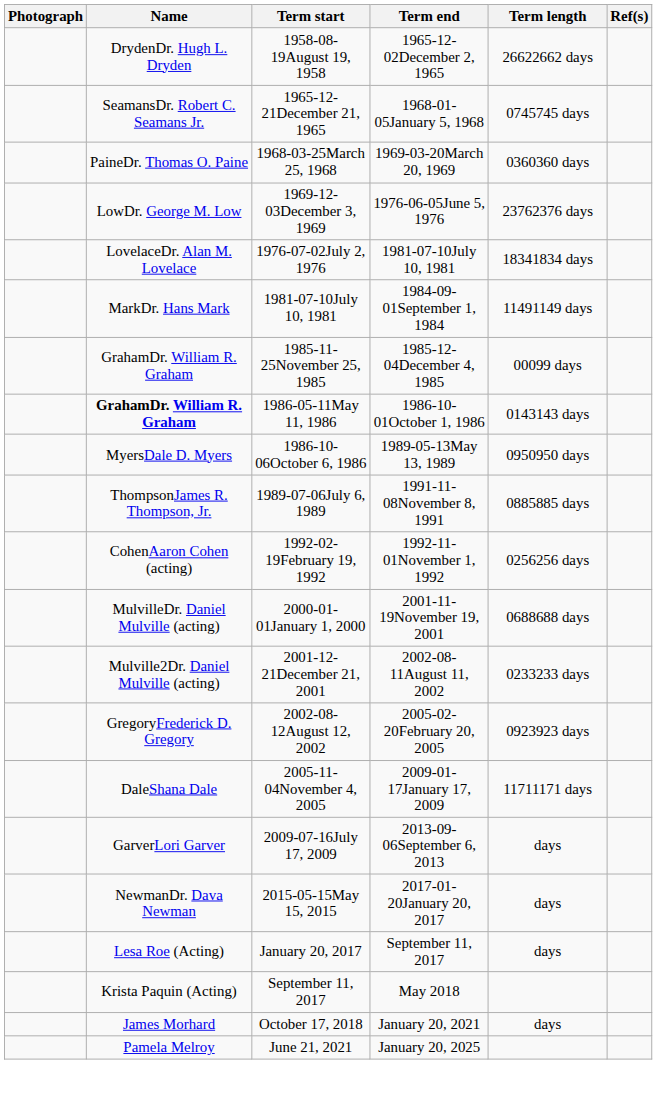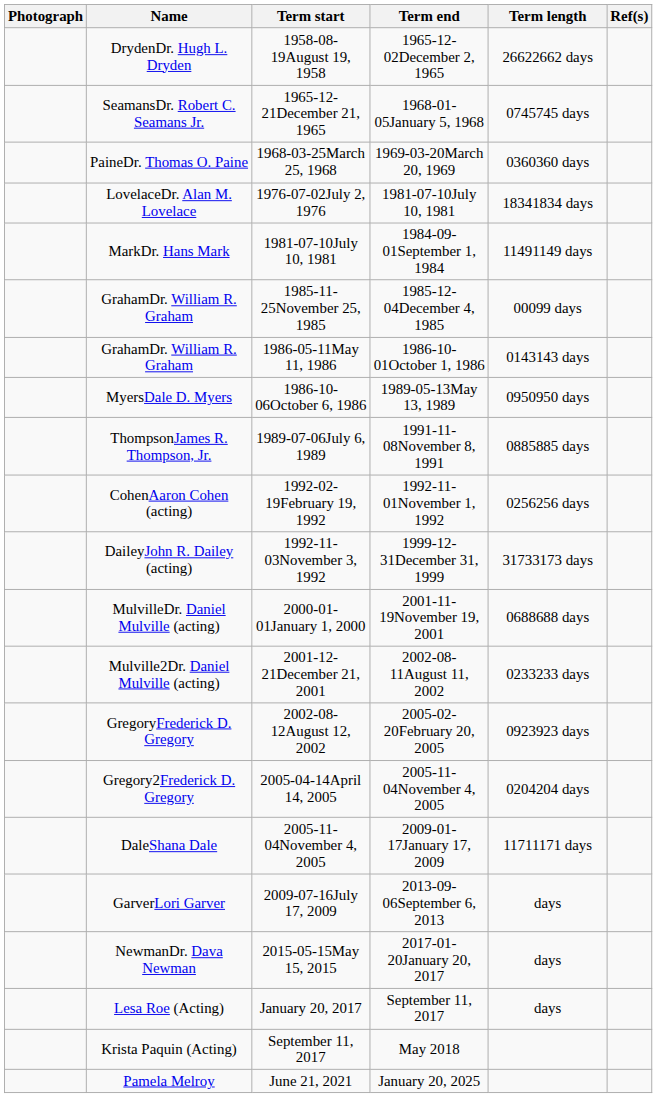- row: LowDr. George M. Low | 1969-12-03December 3, 1969 | 1976-06-05June 5, 1976 | 23762376 days
1986-05-11May 11, 1986 | Name: bold -> normal
+ row: DaileyJohn R. Dailey (acting) | 1992-11-03November 3, 1992 | 1999-12-31December 31, 1999 | 31733173 days
+ row: Gregory2Frederick D. Gregory | 2005-04-14April 14, 2005 | 2005-11-04November 4, 2005 | 0204204 days
- row: James Morhard | October 17, 2018 | January 20, 2021 | days
